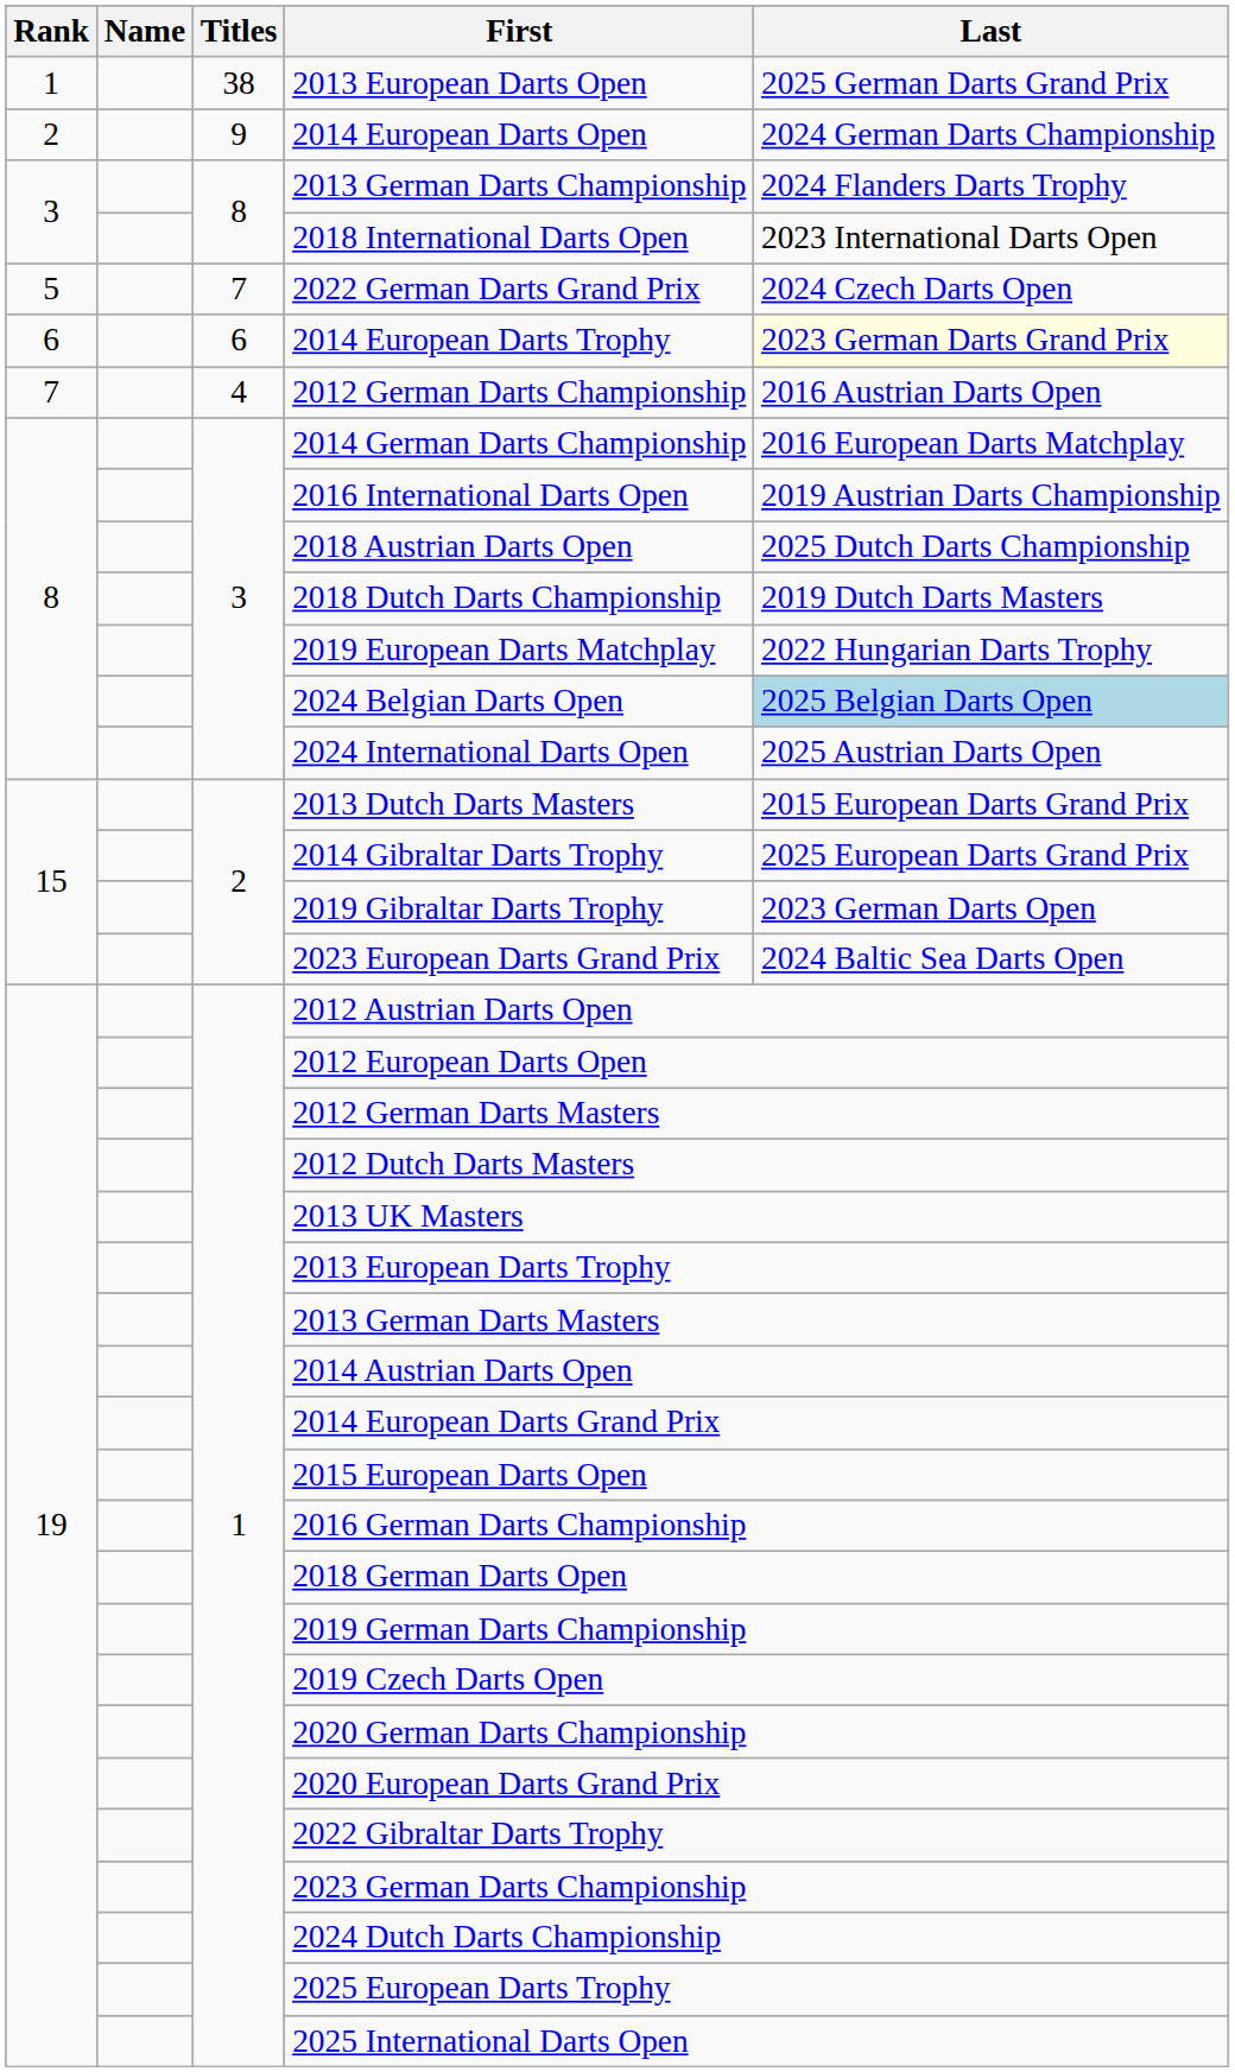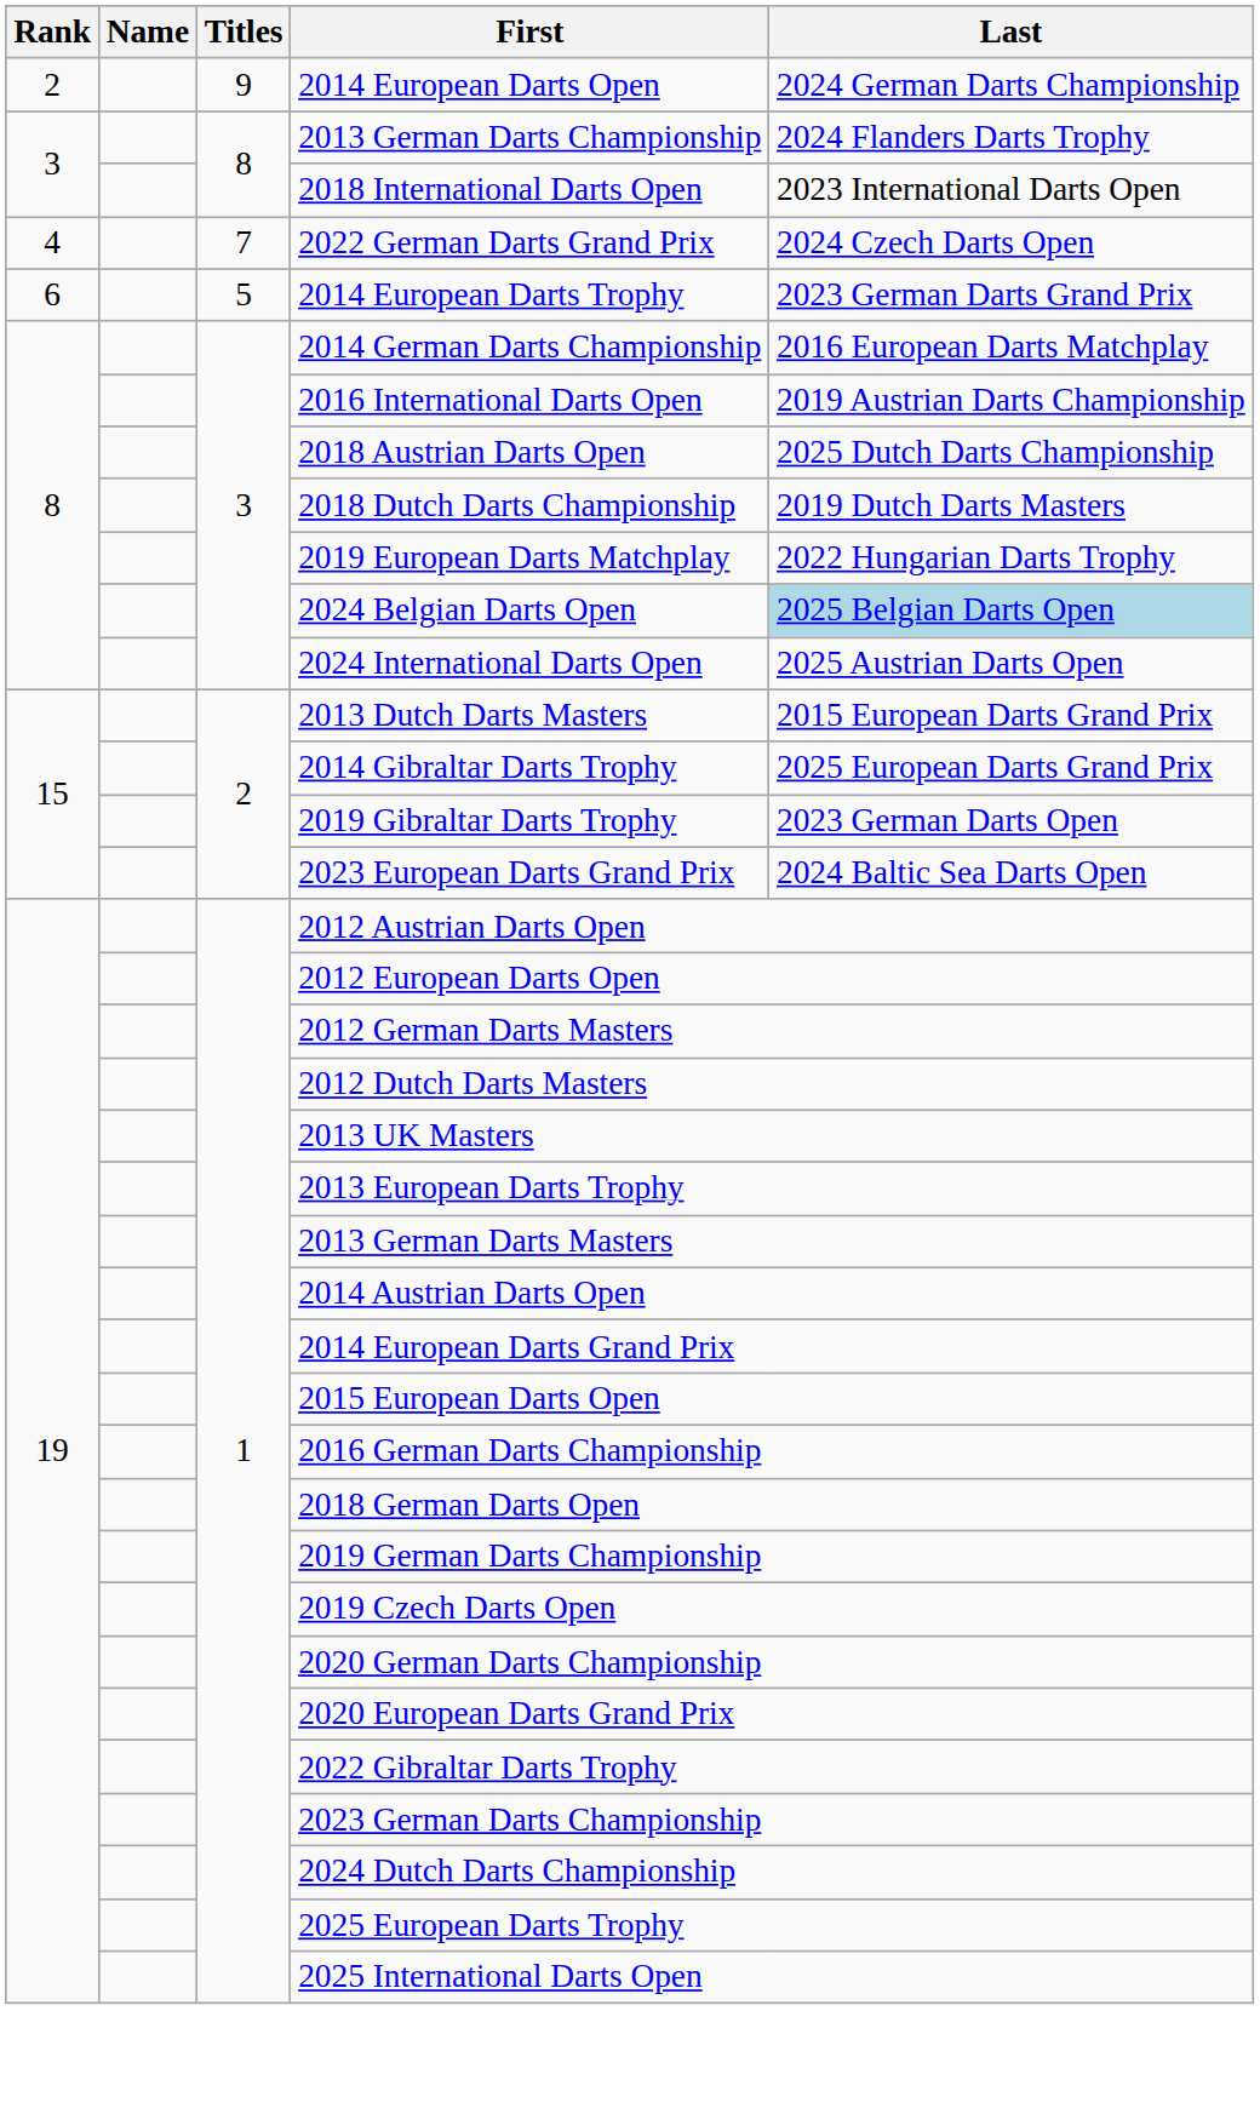- row: 1 | 38 | 2013 European Darts Open | 2025 German Darts Grand Prix
2022 German Darts Grand Prix | Rank: 5 -> 4
2014 European Darts Trophy | Titles: 6 -> 5
2014 European Darts Trophy | Last: lightyellow background -> no background
- row: 7 | 4 | 2012 German Darts Championship | 2016 Austrian Darts Open
